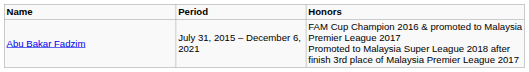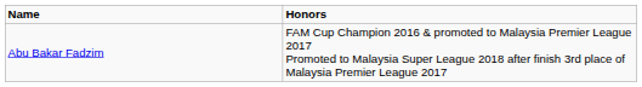- column: Period | July 31, 2015 – December 6, 2021
